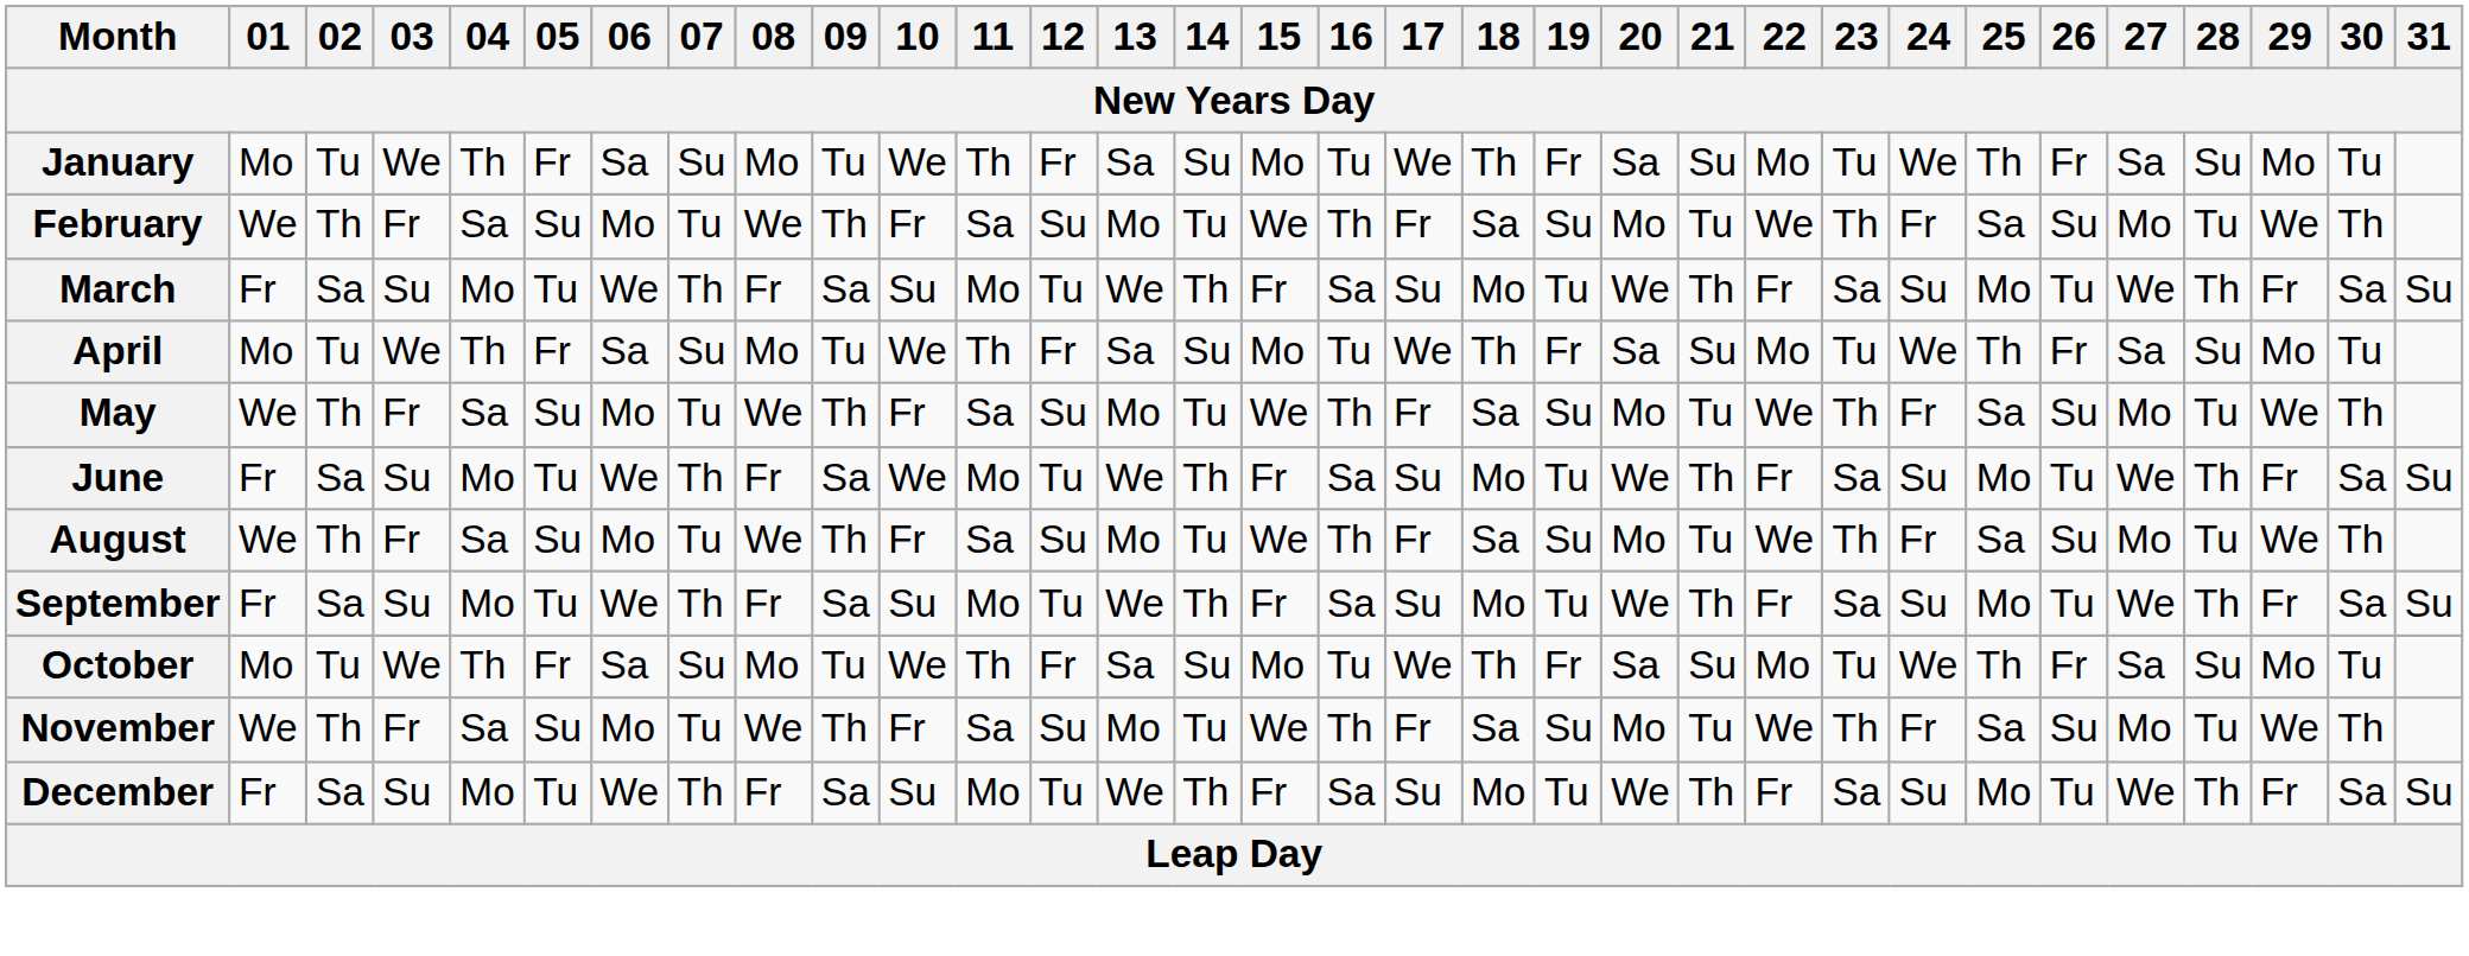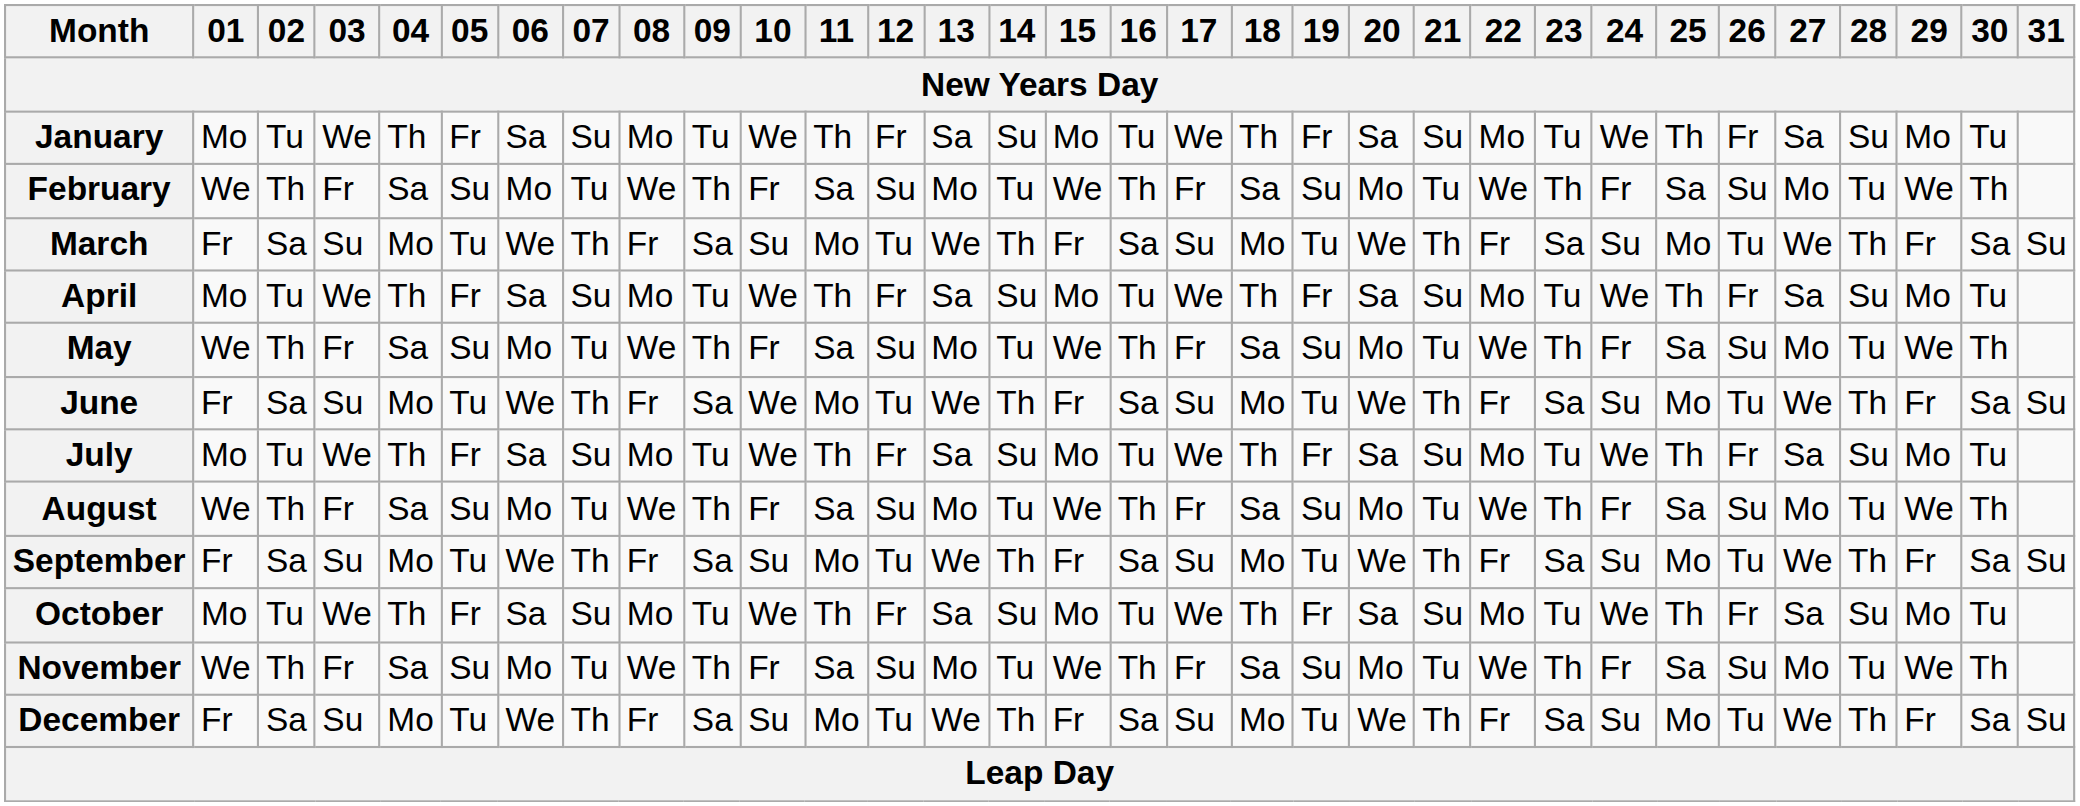+ row: July | Mo | Tu | We | Th | Fr | Sa | Su | Mo | Tu | We | Th | Fr | Sa | Su | Mo | Tu | We | Th | Fr | Sa | Su | Mo | Tu | We | Th | Fr | Sa | Su | Mo | Tu
